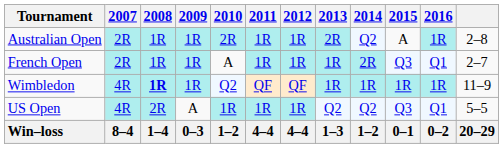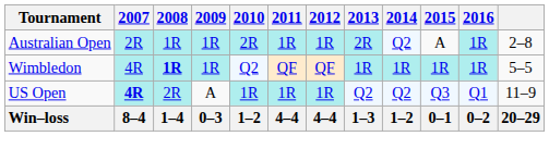- row: French Open | 2R | 1R | 1R | A | 1R | 1R | 1R | 2R | Q3 | Q1 | 2–7
Wimbledon | column 12: 11–9 -> 5–5
US Open | 2007: normal -> bold
US Open | column 12: 5–5 -> 11–9
